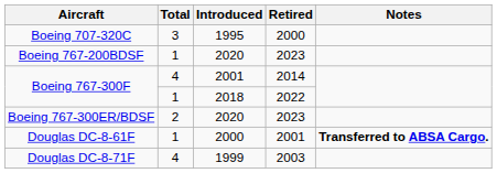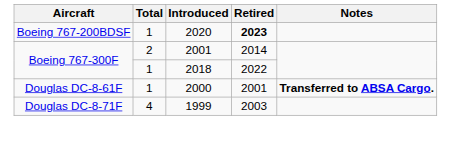- row: Boeing 707-320C | 3 | 1995 | 2000
Boeing 767-200BDSF | Retired: normal -> bold
Boeing 767-300F / 2001 | Total: 4 -> 2
- row: Boeing 767-300ER/BDSF | 2 | 2020 | 2023
